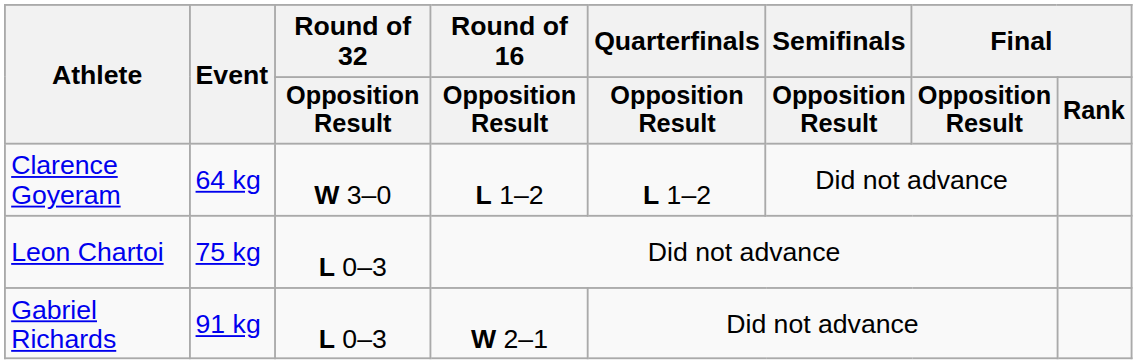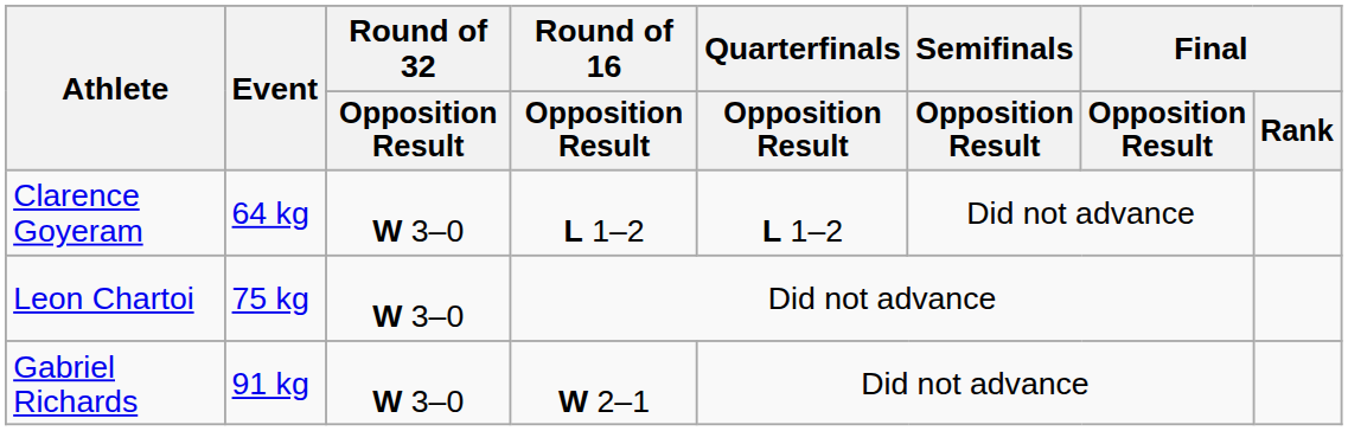Leon Chartoi | Round of 32 / Opposition Result: L 0–3 -> W 3–0
Gabriel Richards | Round of 32 / Opposition Result: L 0–3 -> W 3–0
